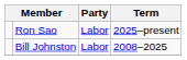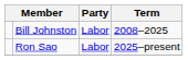rows swapped: Bill Johnston <-> Ron Sao
